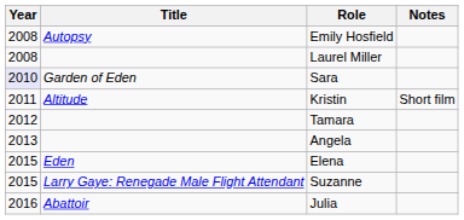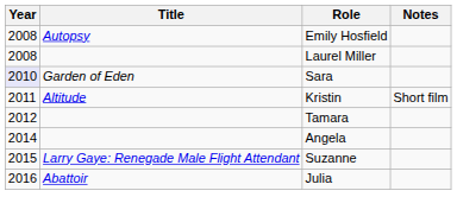Angela | Year: 2013 -> 2014
- row: 2015 | Eden | Elena
